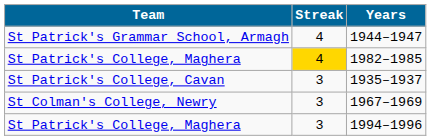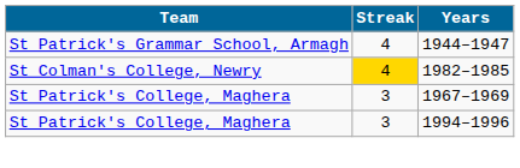1982–1985 | Team: St Patrick's College, Maghera -> St Colman's College, Newry
- row: St Patrick's College, Cavan | 3 | 1935–1937
1967–1969 | Team: St Colman's College, Newry -> St Patrick's College, Maghera
